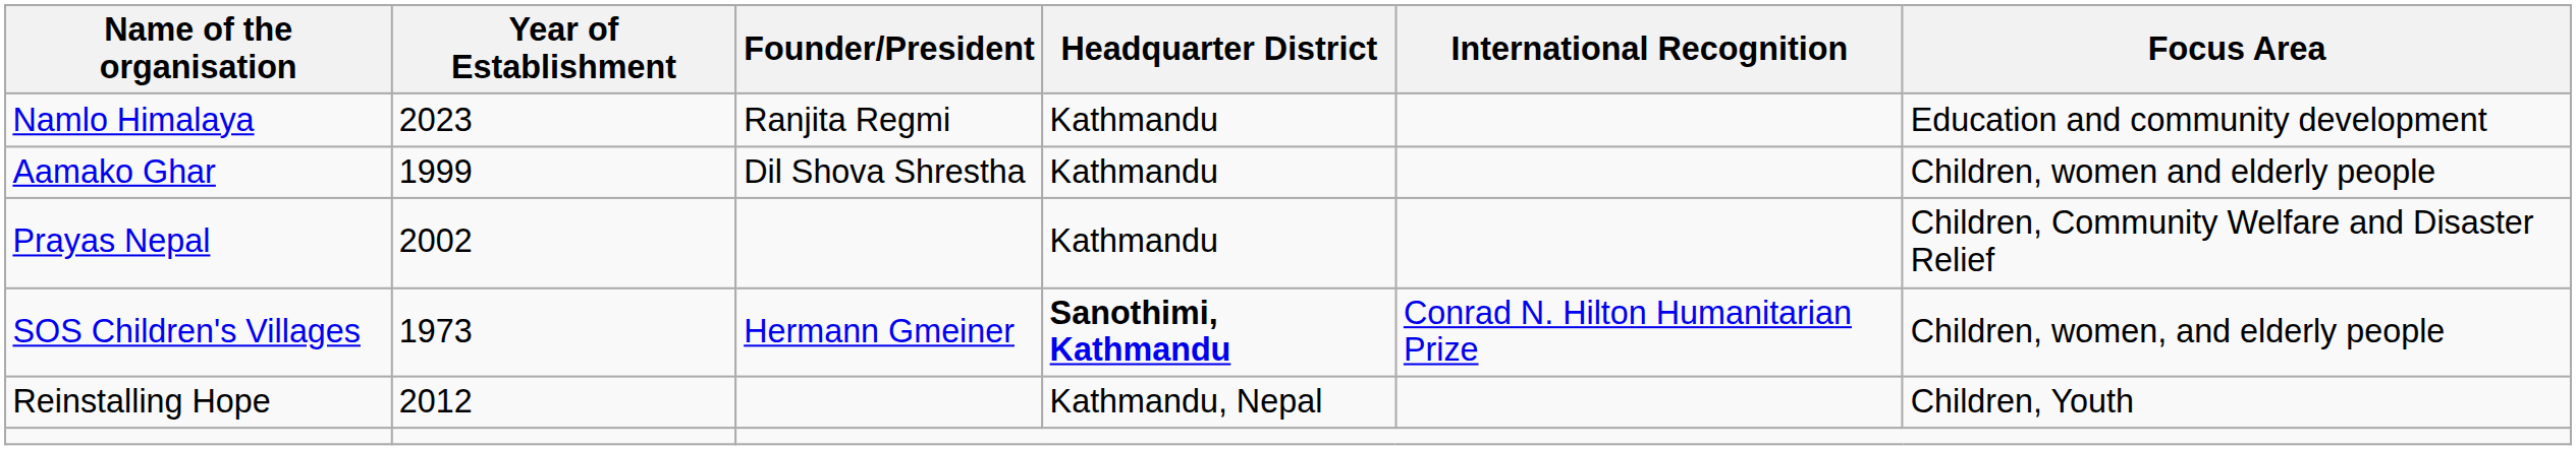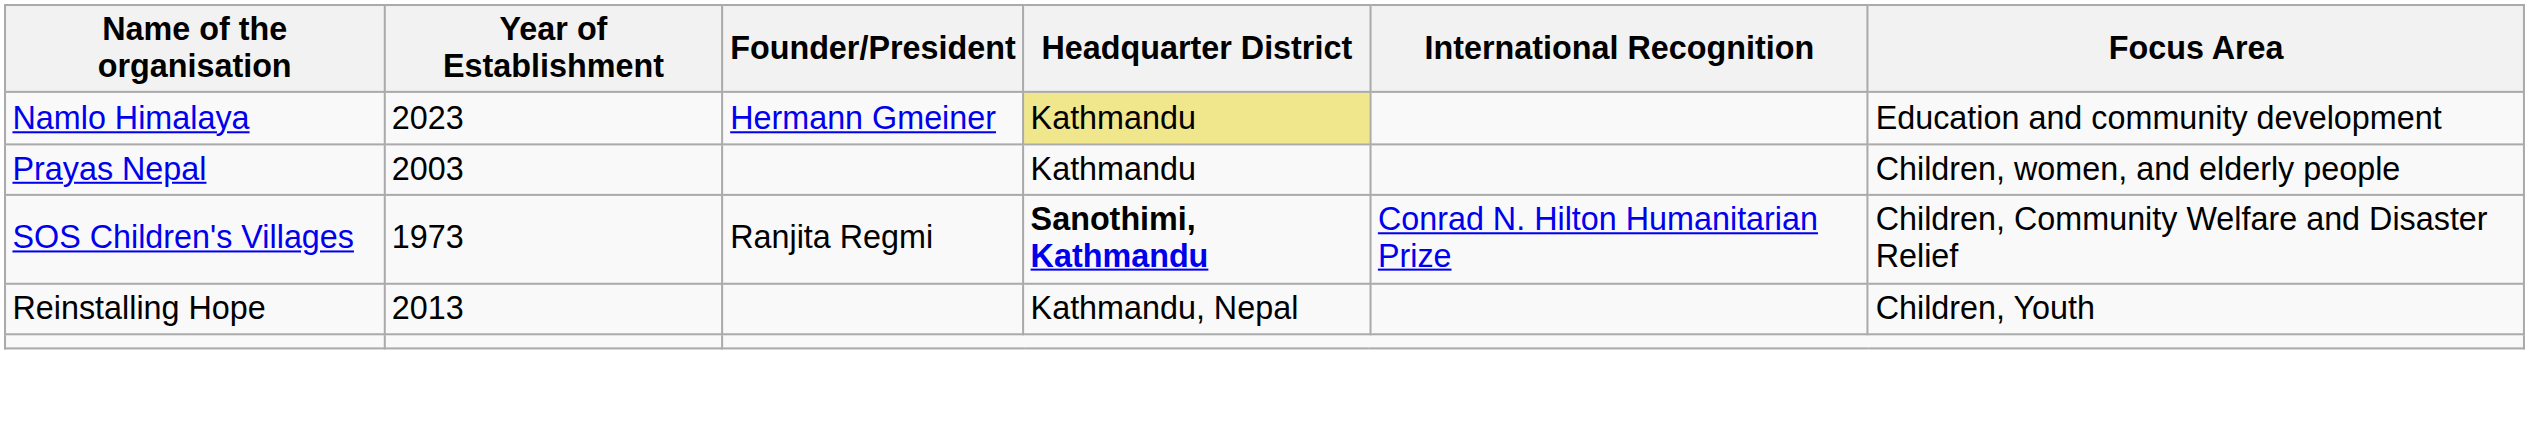Namlo Himalaya | Founder/President: Ranjita Regmi -> Hermann Gmeiner
Namlo Himalaya | Headquarter District: no background -> khaki background
- row: Aamako Ghar | 1999 | Dil Shova Shrestha | Kathmandu | Children, women and elderly people
Prayas Nepal | Year of Establishment: 2002 -> 2003
Prayas Nepal | Focus Area: Children, Community Welfare and Disaster Relief -> Children, women, and elderly people
SOS Children's Villages | Founder/President: Hermann Gmeiner -> Ranjita Regmi
SOS Children's Villages | Focus Area: Children, women, and elderly people -> Children, Community Welfare and Disaster Relief
Reinstalling Hope | Year of Establishment: 2012 -> 2013
